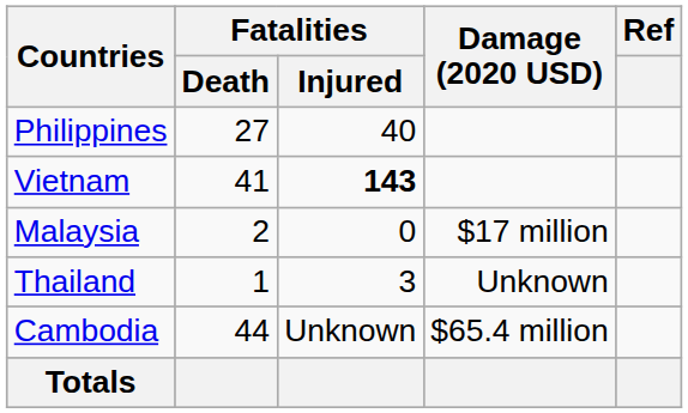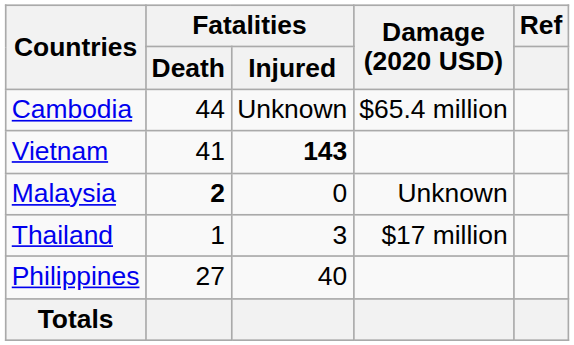rows swapped: Philippines <-> Cambodia
Malaysia | Fatalities / Death: normal -> bold
Malaysia | Damage (2020 USD): $17 million -> Unknown
Thailand | Damage (2020 USD): Unknown -> $17 million
